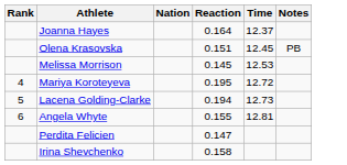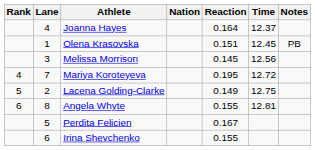+ column: Lane | 4 | 1 | 3 | 7 | 2 | 8 | 5 | 6
Melissa Morrison | Time: 12.53 -> 12.56
Lacena Golding-Clarke | Reaction: 0.194 -> 0.149
Lacena Golding-Clarke | Time: 12.73 -> 12.75
Perdita Felicien | Reaction: 0.147 -> 0.167
Irina Shevchenko | Reaction: 0.158 -> 0.155
